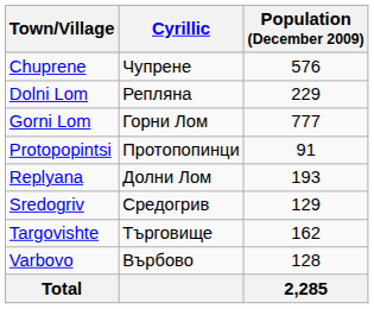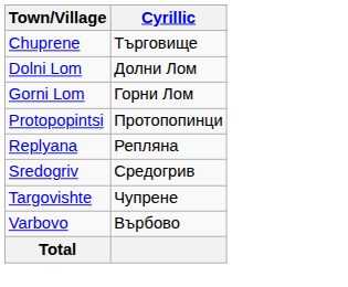- column: Population (December 2009) | 576 | 229 | 777 | 91 | 193 | 129 | 162 | 128 | 2,285
Chuprene | Cyrillic: Чупрене -> Търговище
Dolni Lom | Cyrillic: Репляна -> Долни Лом
Replyana | Cyrillic: Долни Лом -> Репляна
Targovishte | Cyrillic: Търговище -> Чупрене
